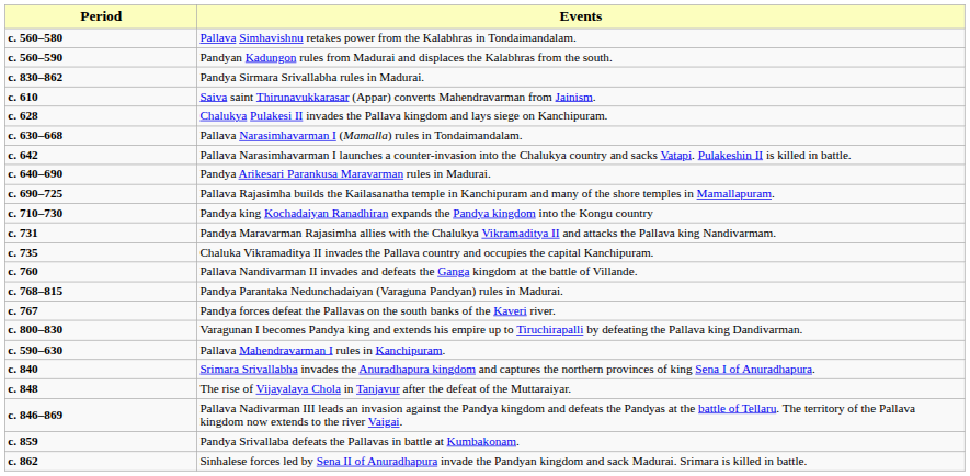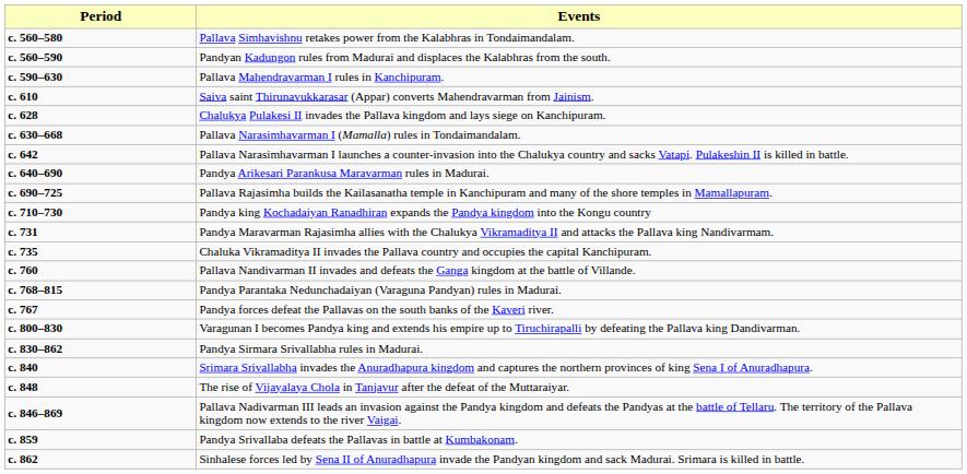rows swapped: Pallava Mahendravarman I rules in Kanchipuram. <-> Pandya Sirmara Srivallabha rules in Madurai.
